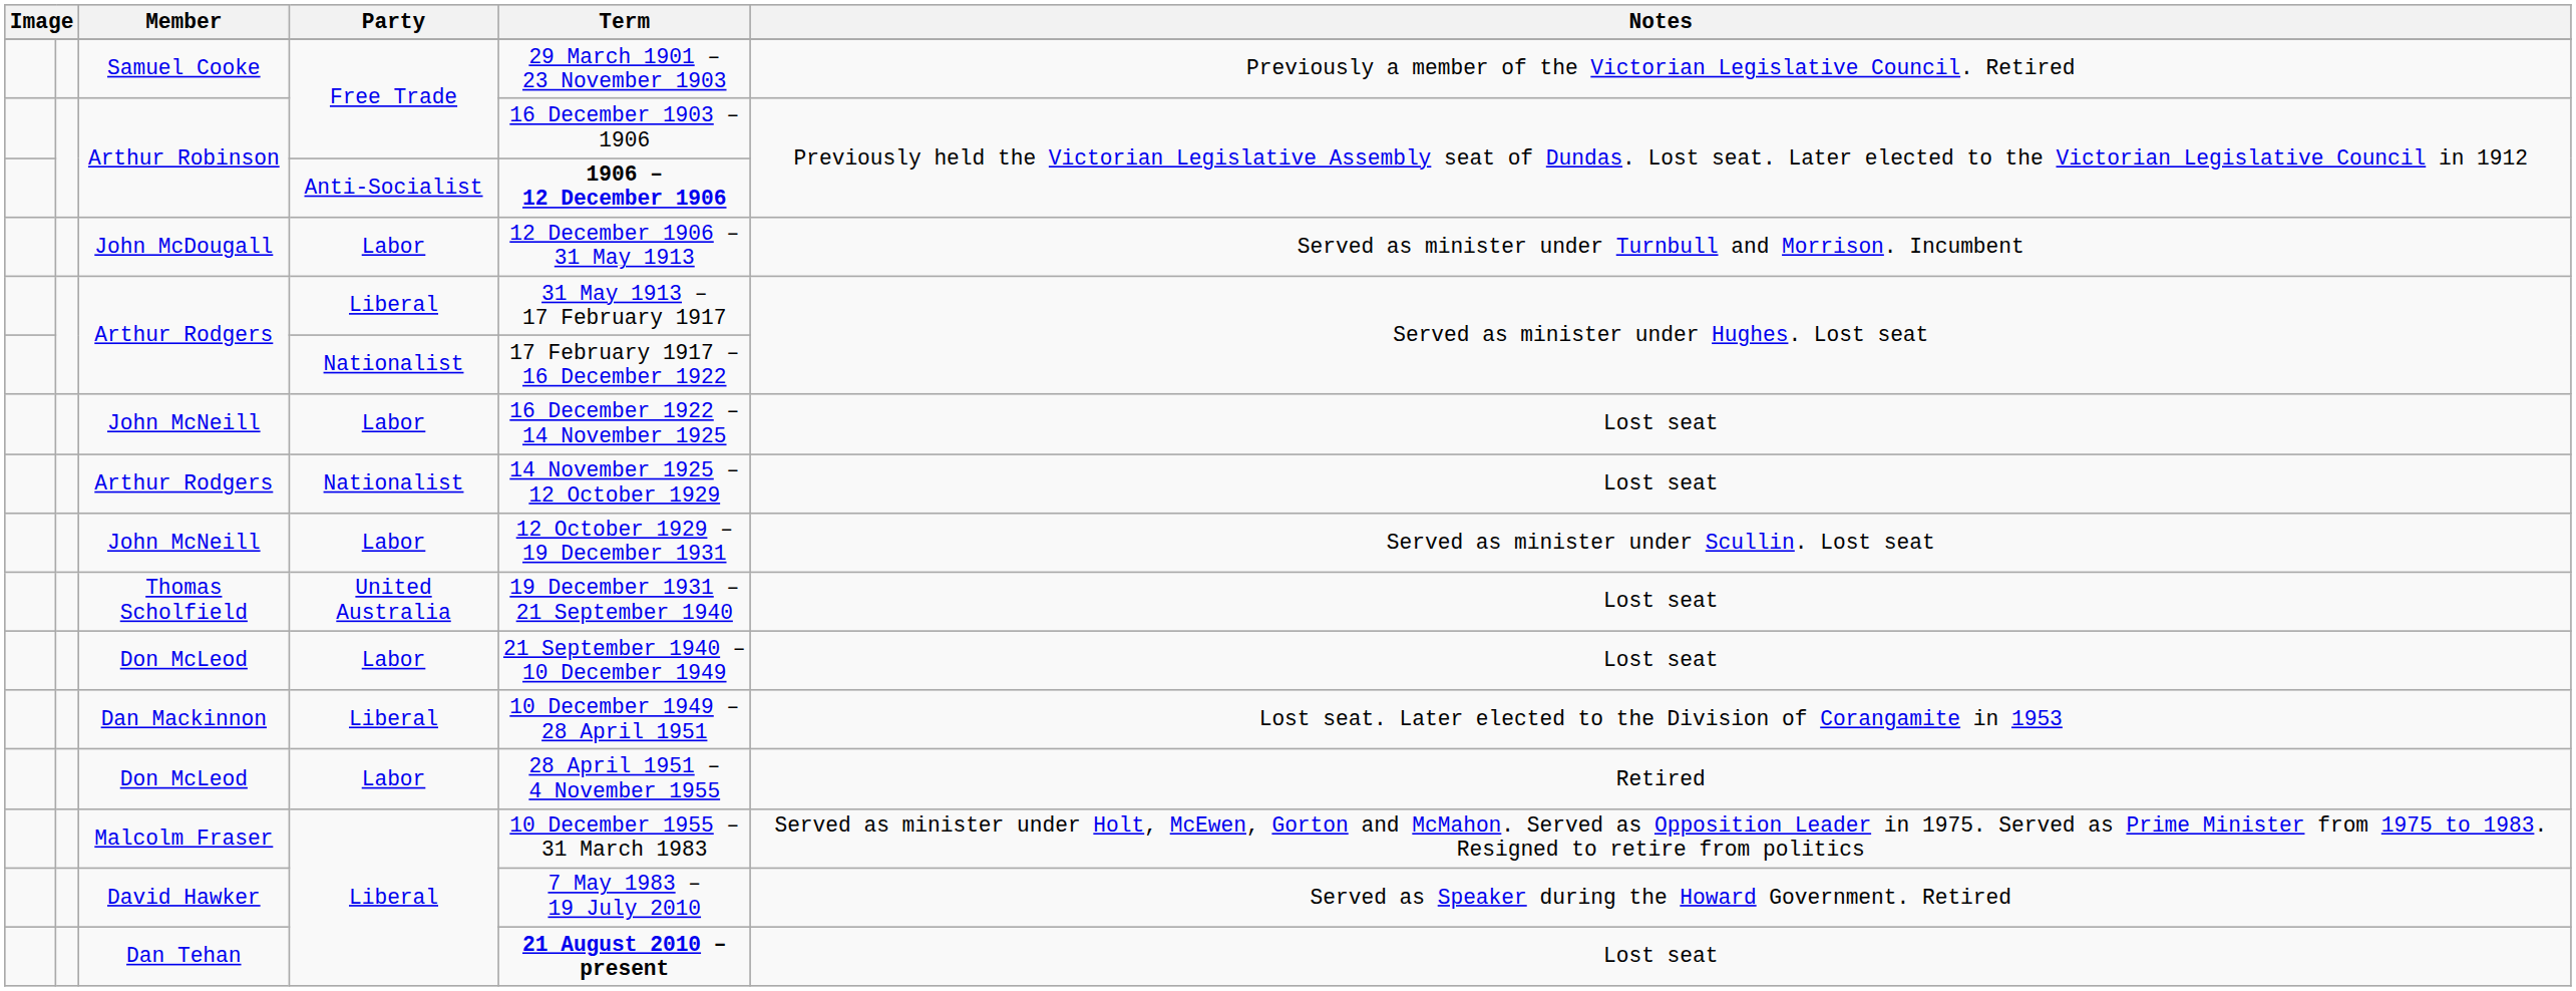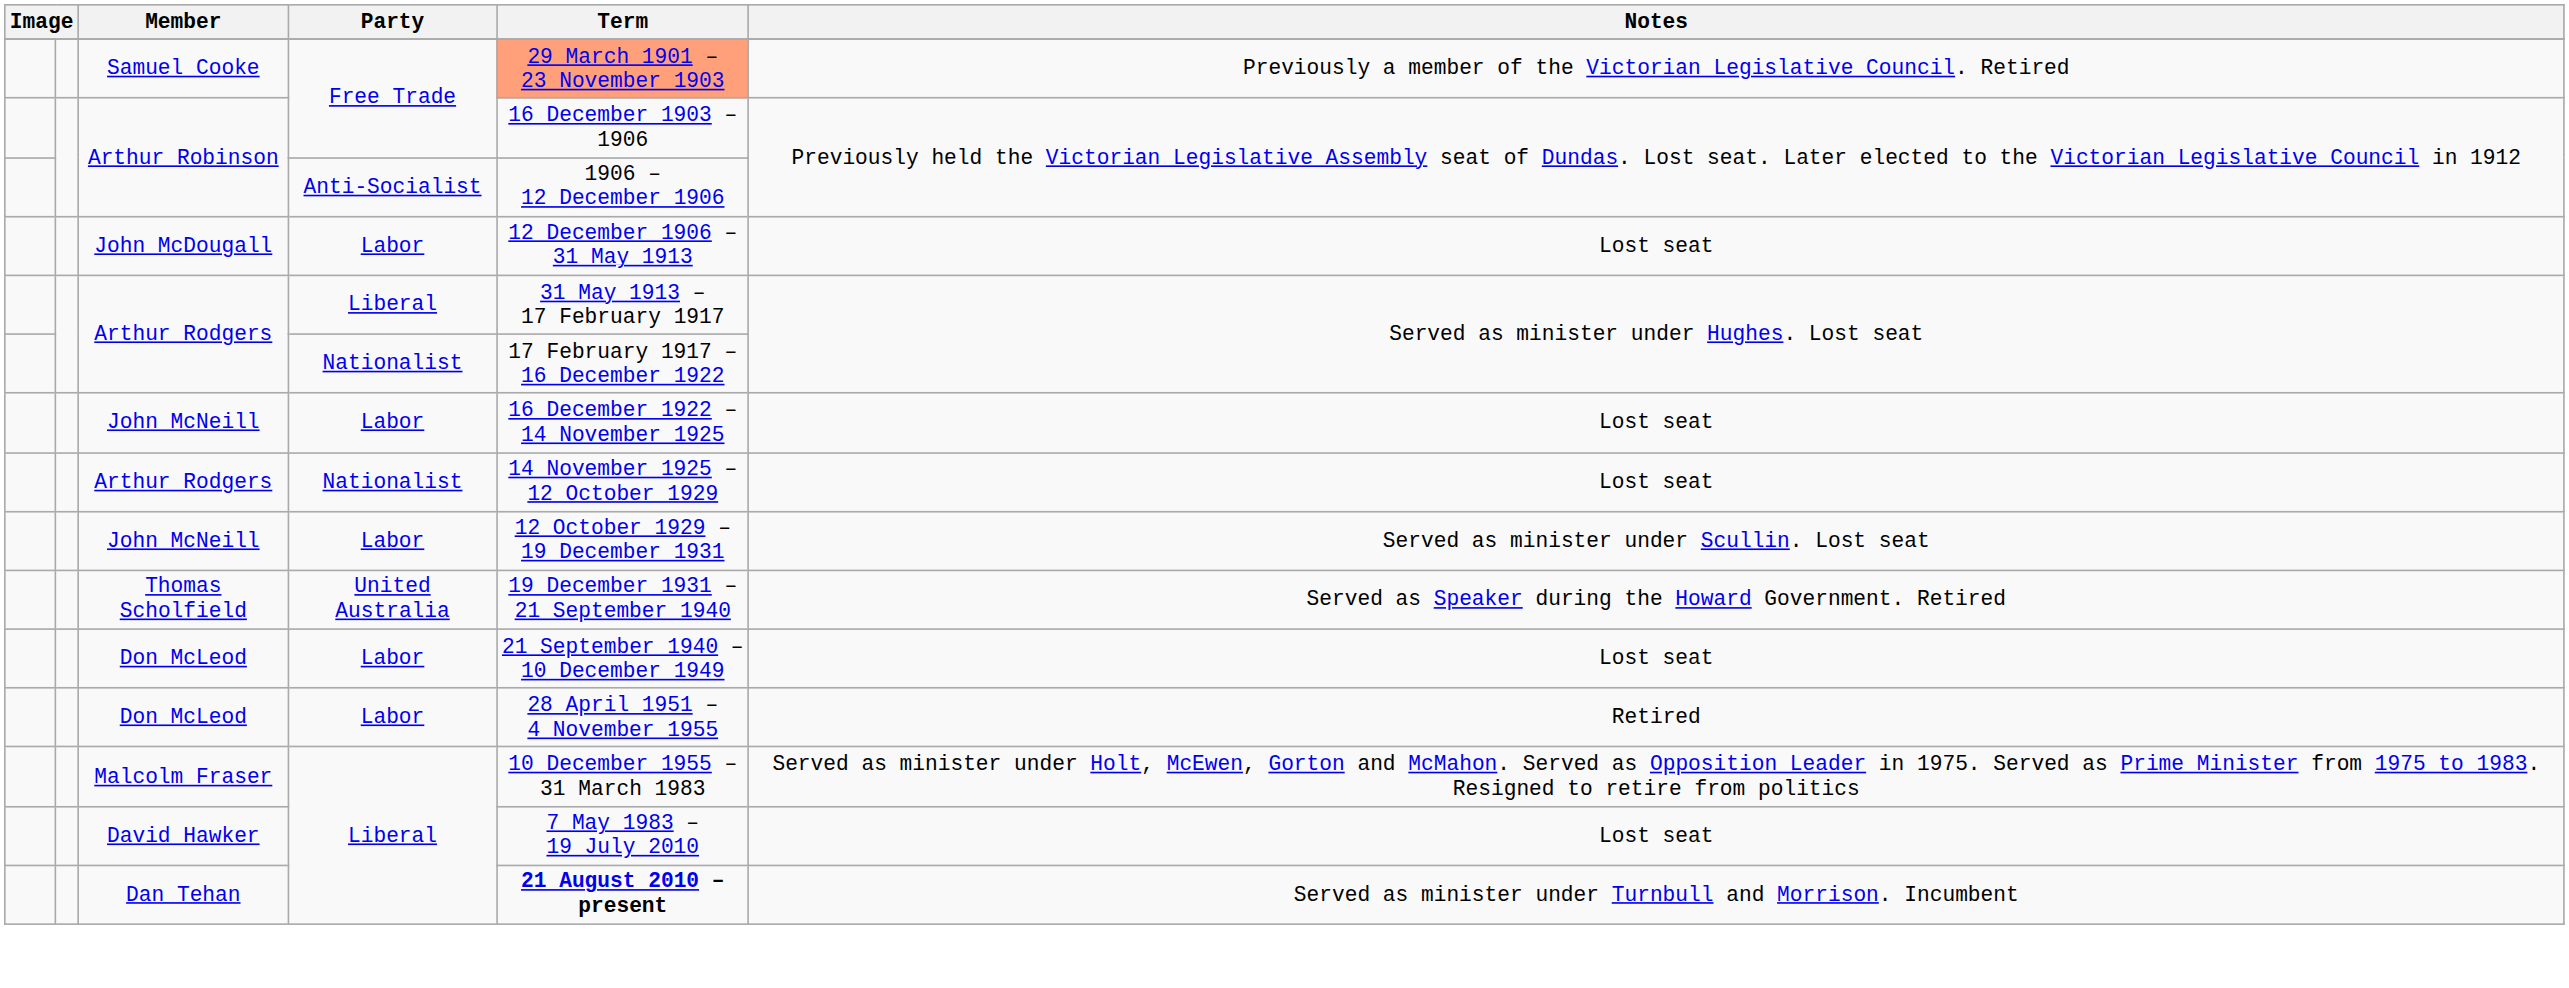Samuel Cooke | Term: no background -> lightsalmon background
Arthur Robinson / Anti-Socialist | Term: bold -> normal
John McDougall | Notes: Served as minister under Turnbull and Morrison. Incumbent -> Lost seat
Thomas Scholfield | Notes: Lost seat -> Served as Speaker during the Howard Government. Retired
- row: Dan Mackinnon | Liberal | 10 December 1949 – 28 April 1951 | Lost seat. Later elected to the Division of Corangamite in 1953
David Hawker | Notes: Served as Speaker during the Howard Government. Retired -> Lost seat
Dan Tehan | Notes: Lost seat -> Served as minister under Turnbull and Morrison. Incumbent
